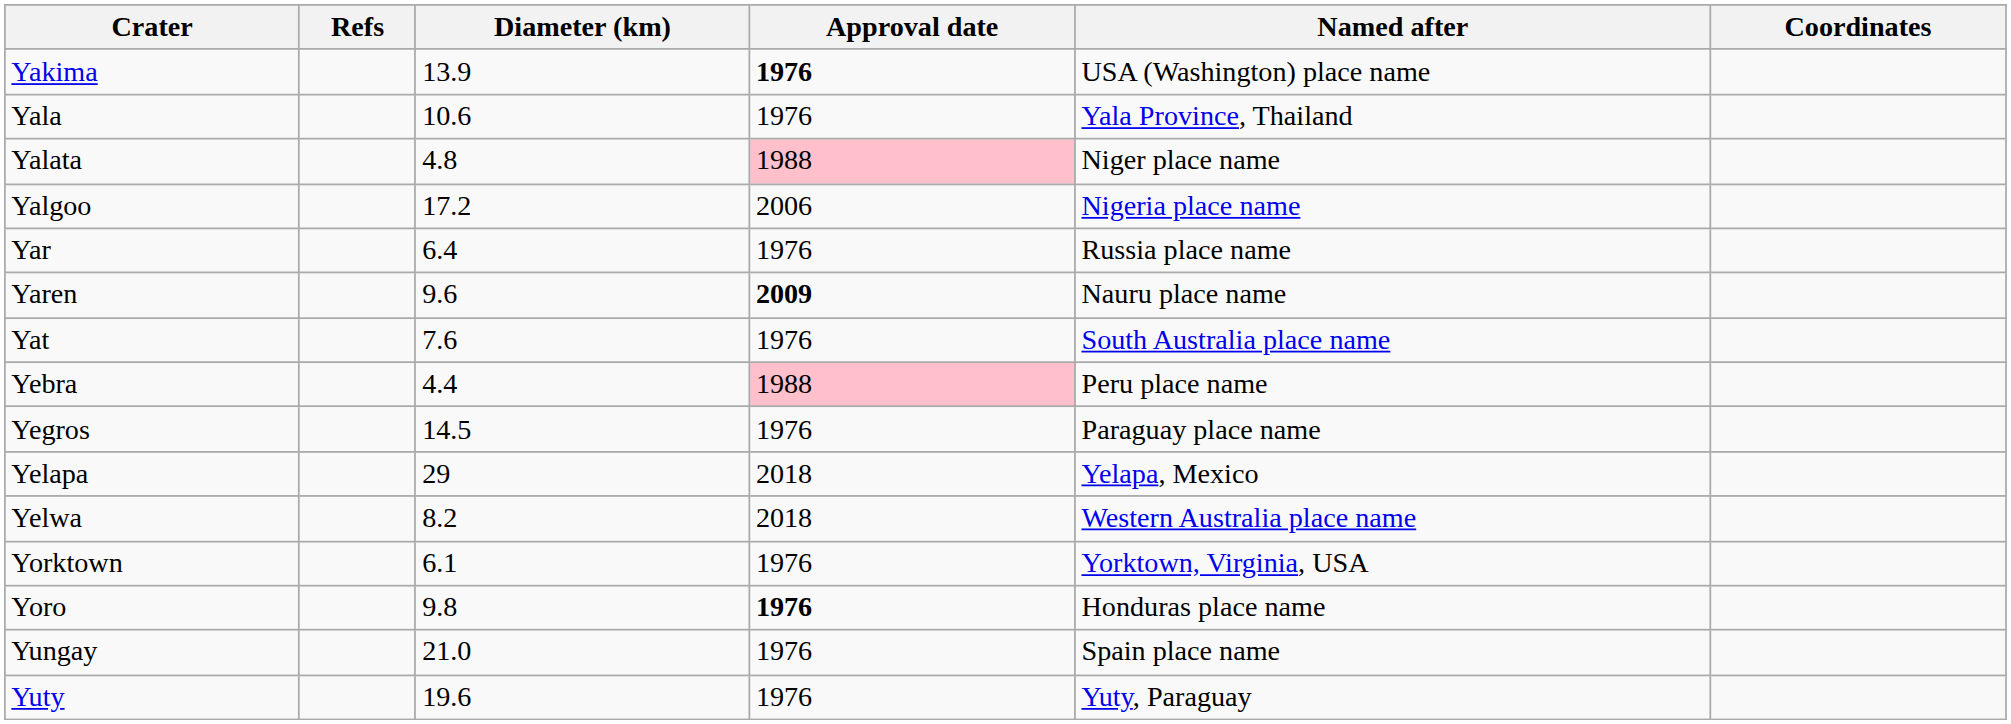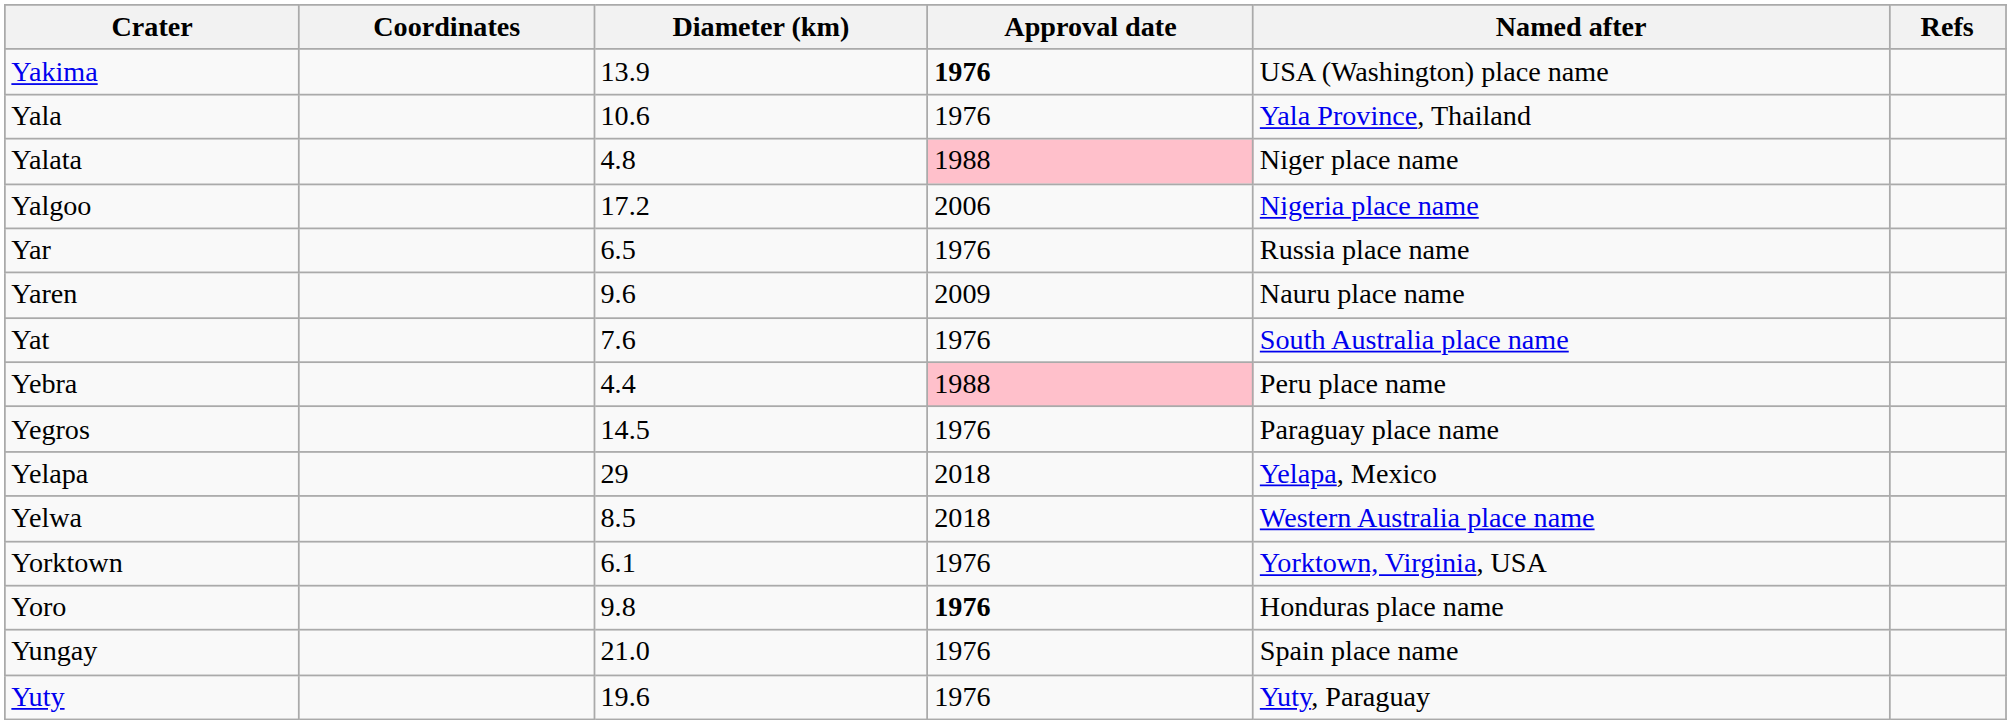columns swapped: Coordinates <-> Refs
Yar | Diameter (km): 6.4 -> 6.5
Yaren | Approval date: bold -> normal
Yelwa | Diameter (km): 8.2 -> 8.5
